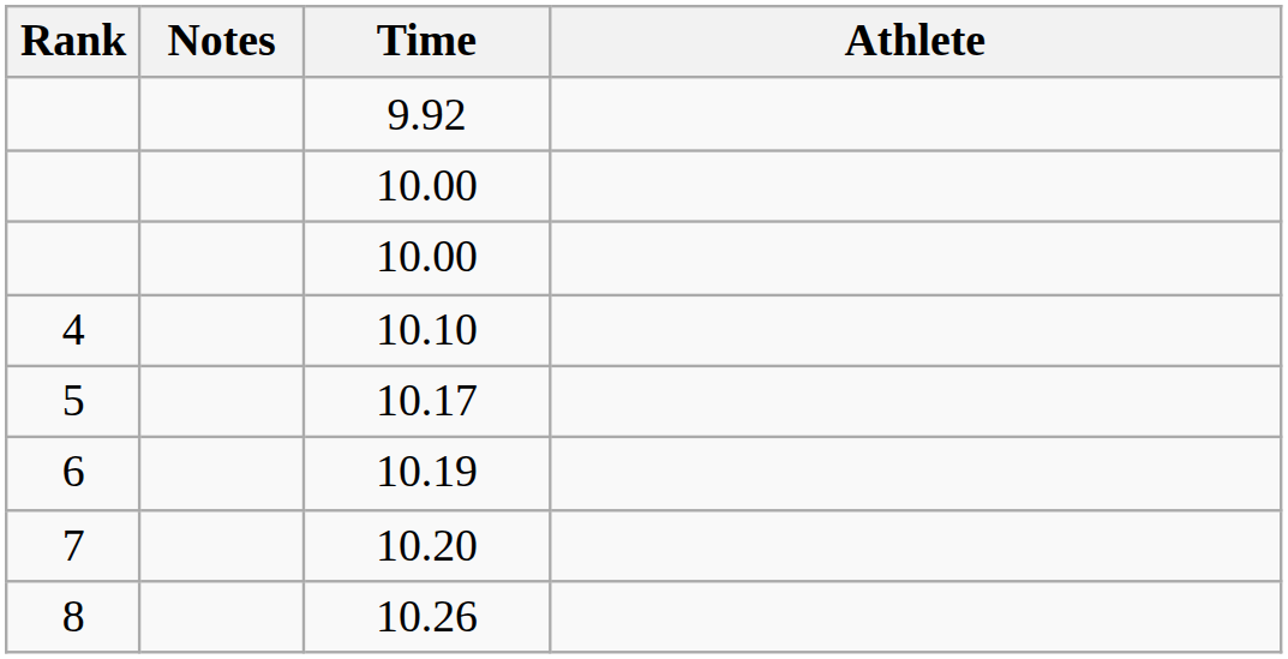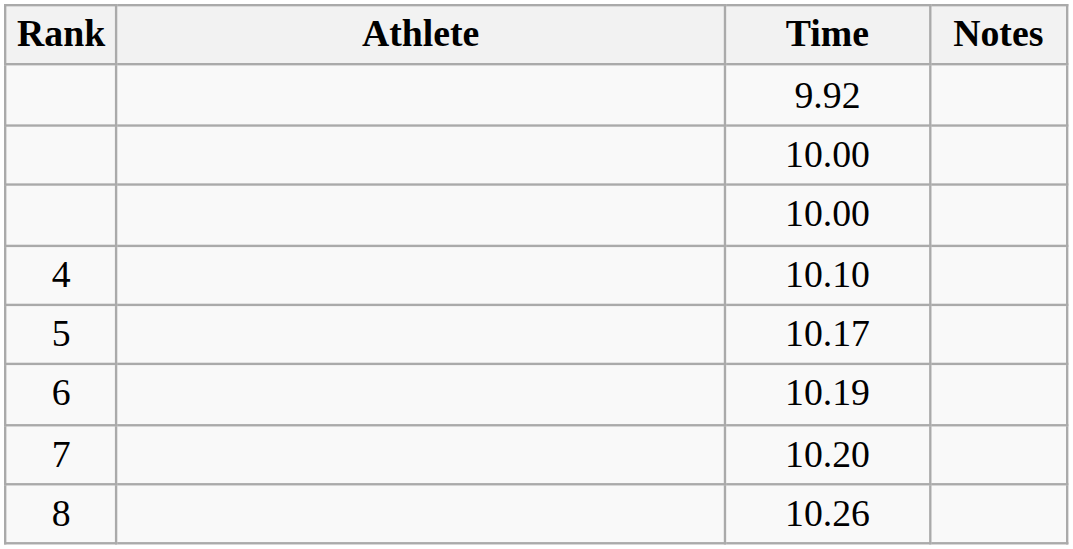columns swapped: Athlete <-> Notes
